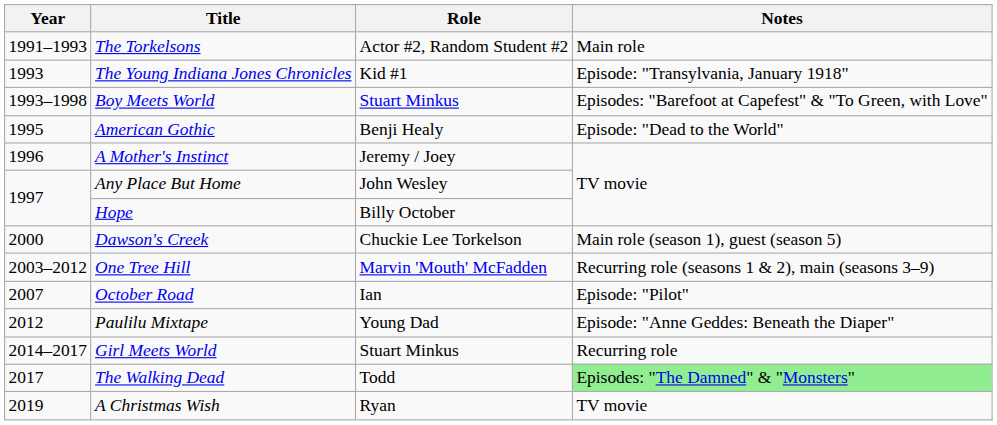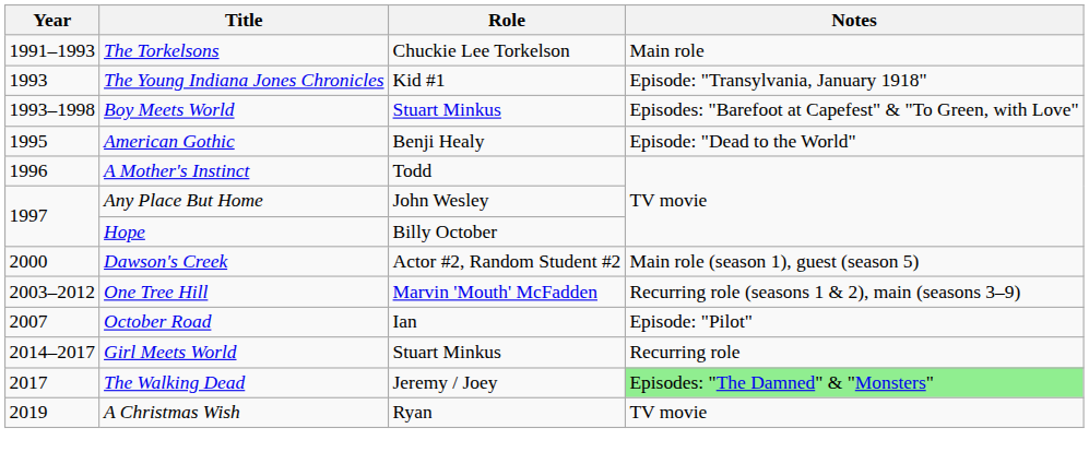The Torkelsons | Role: Actor #2, Random Student #2 -> Chuckie Lee Torkelson
A Mother's Instinct | Role: Jeremy / Joey -> Todd
Dawson's Creek | Role: Chuckie Lee Torkelson -> Actor #2, Random Student #2
- row: 2012 | Paulilu Mixtape | Young Dad | Episode: "Anne Geddes: Beneath the Diaper"
The Walking Dead | Role: Todd -> Jeremy / Joey
